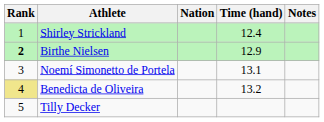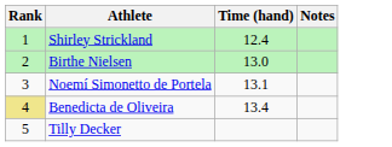- column: Nation
Birthe Nielsen | Rank: bold -> normal
Birthe Nielsen | Time (hand): 12.9 -> 13.0
Benedicta de Oliveira | Time (hand): 13.2 -> 13.4
